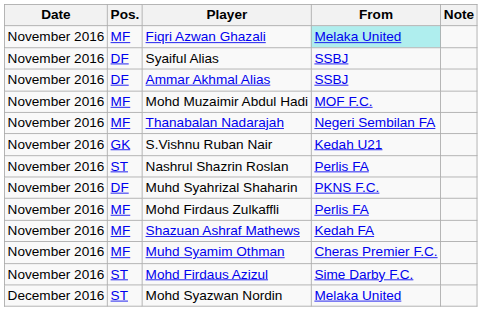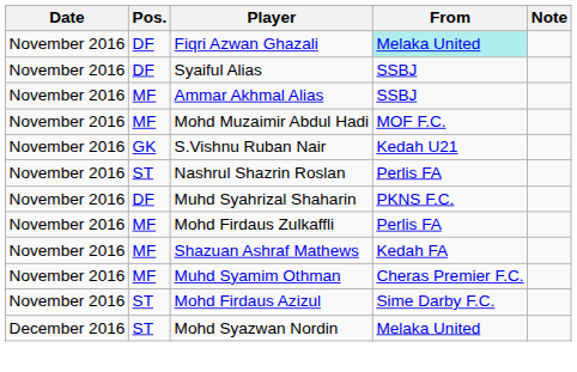Fiqri Azwan Ghazali | Pos.: MF -> DF
Ammar Akhmal Alias | Pos.: DF -> MF
- row: November 2016 | MF | Thanabalan Nadarajah | Negeri Sembilan FA
